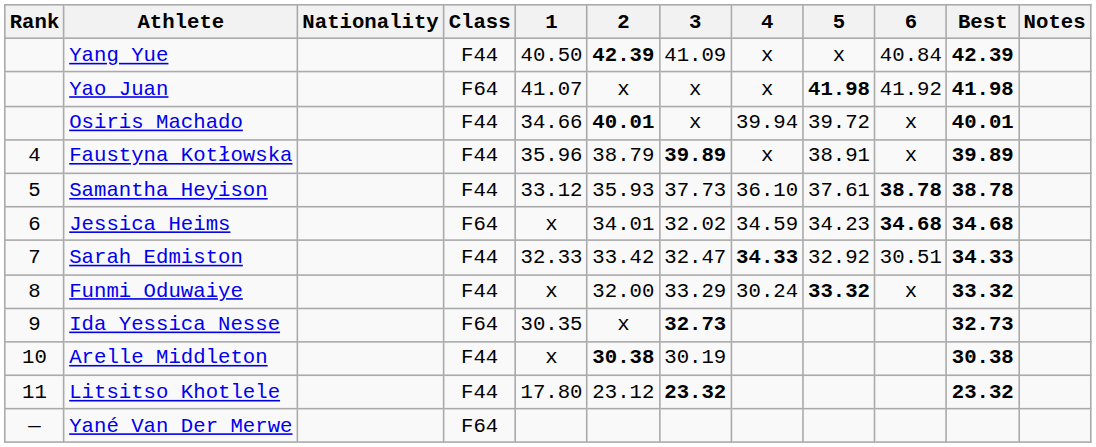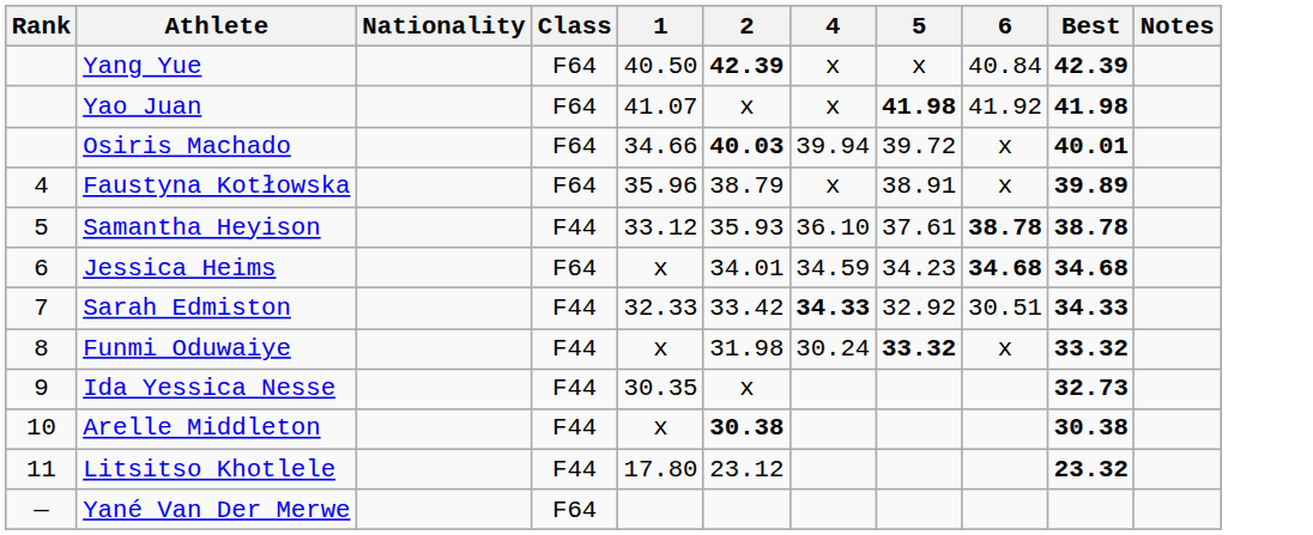- column: 3 | 41.09 | x | x | 39.89 | 37.73 | 32.02 | 32.47 | 33.29 | 32.73 | 30.19 | 23.32
Yang Yue | Class: F44 -> F64
Osiris Machado | Class: F44 -> F64
Osiris Machado | 2: 40.01 -> 40.03
Faustyna Kotłowska | Class: F44 -> F64
Funmi Oduwaiye | 2: 32.00 -> 31.98
Ida Yessica Nesse | Class: F64 -> F44
